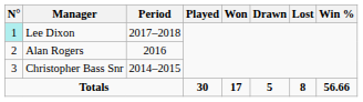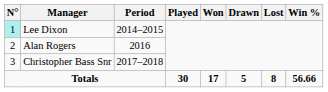Lee Dixon | Period: 2017–2018 -> 2014–2015
Christopher Bass Snr | Period: 2014–2015 -> 2017–2018
